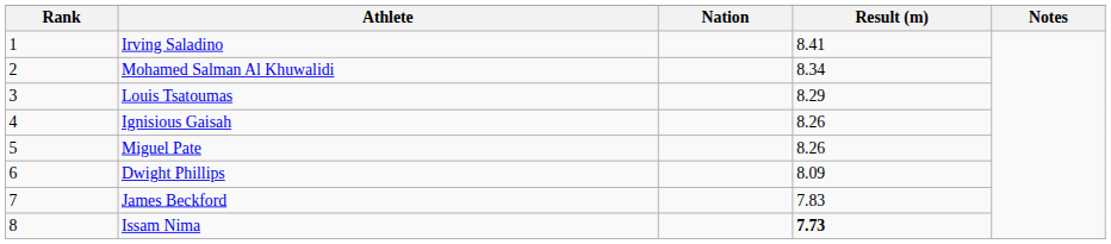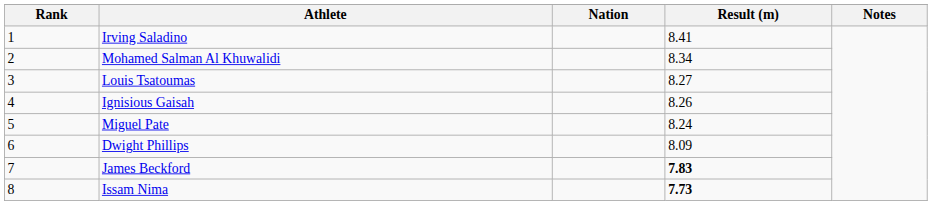Louis Tsatoumas | Result (m): 8.29 -> 8.27
Miguel Pate | Result (m): 8.26 -> 8.24
James Beckford | Result (m): normal -> bold
